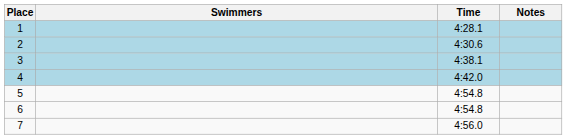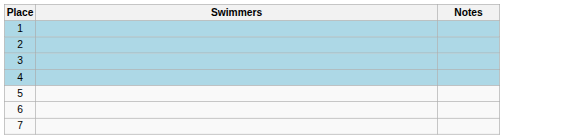- column: Time | 4:28.1 | 4:30.6 | 4:38.1 | 4:42.0 | 4:54.8 | 4:54.8 | 4:56.0
